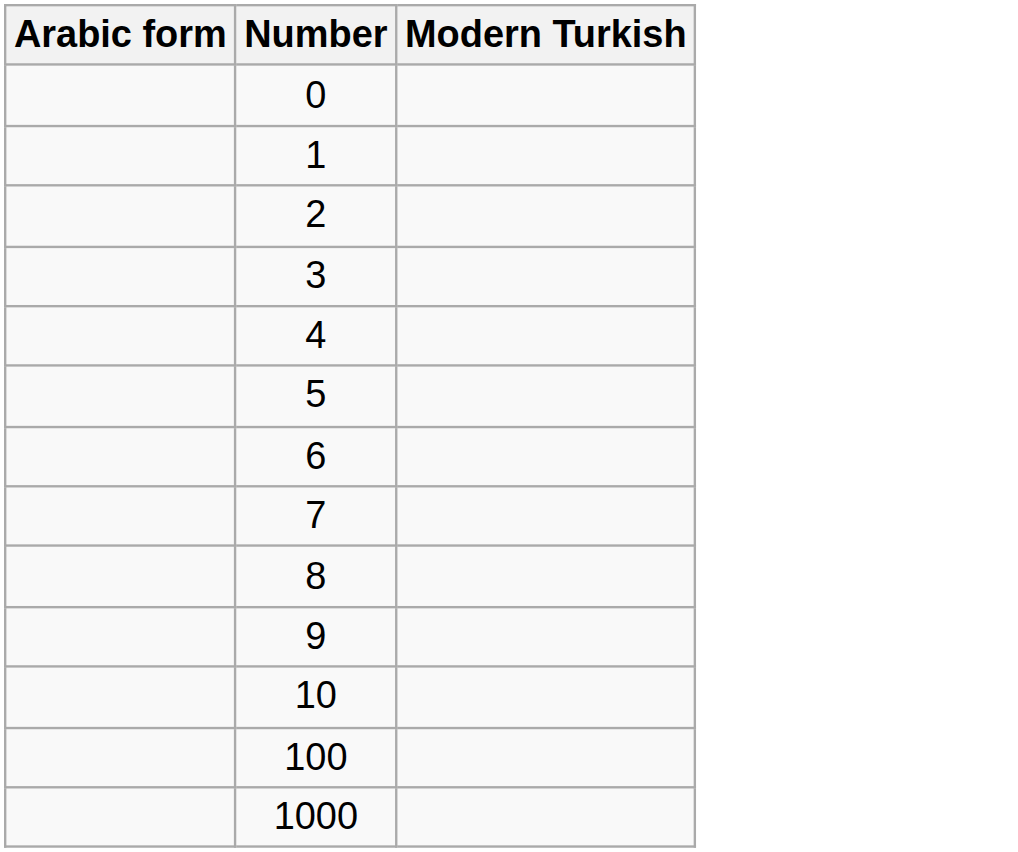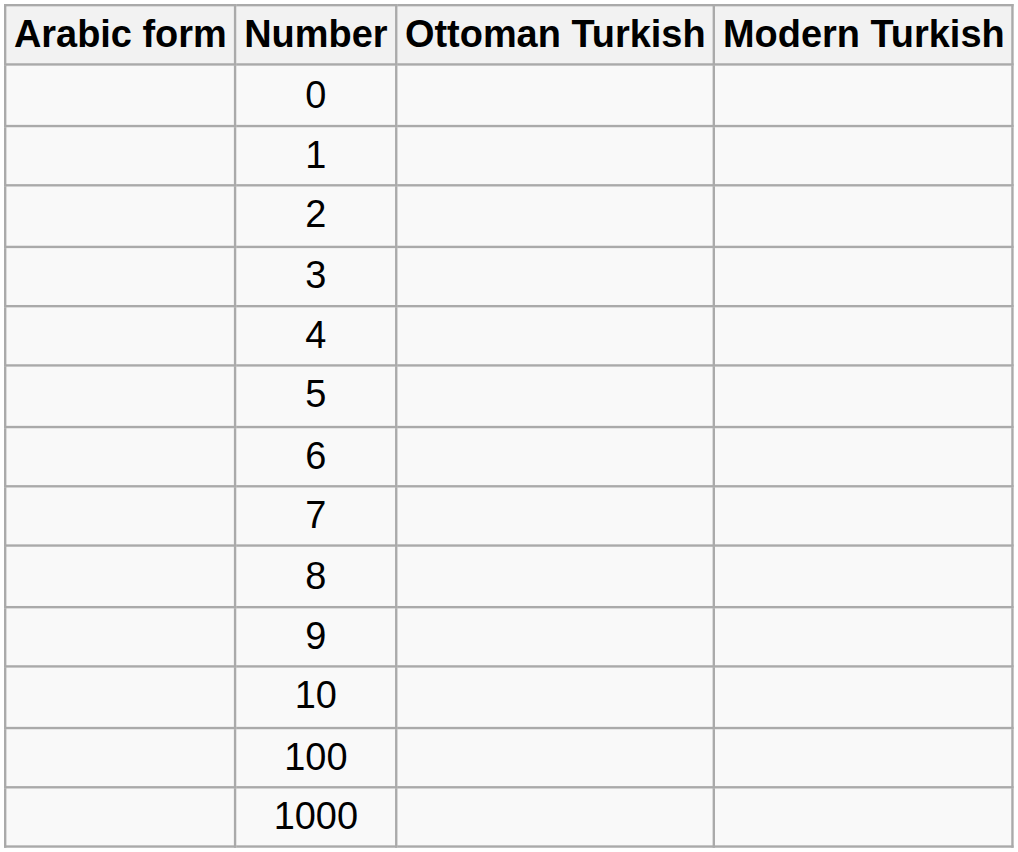+ column: Ottoman Turkish
